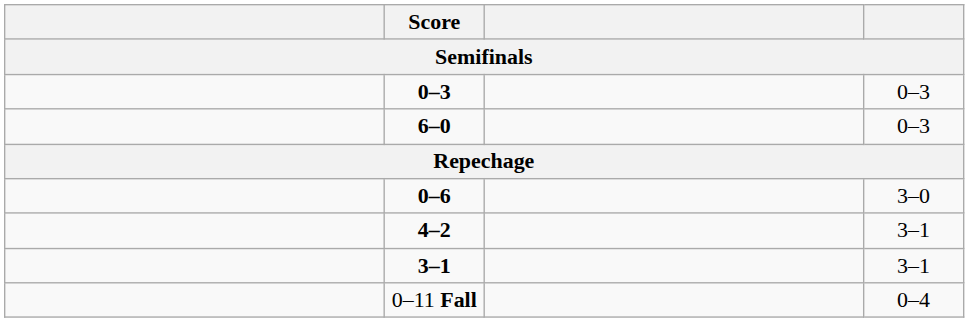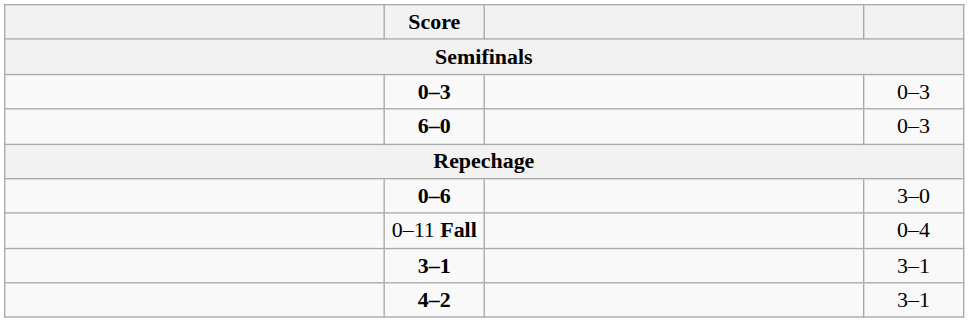rows swapped: 4–2 <-> 0–11 Fall
